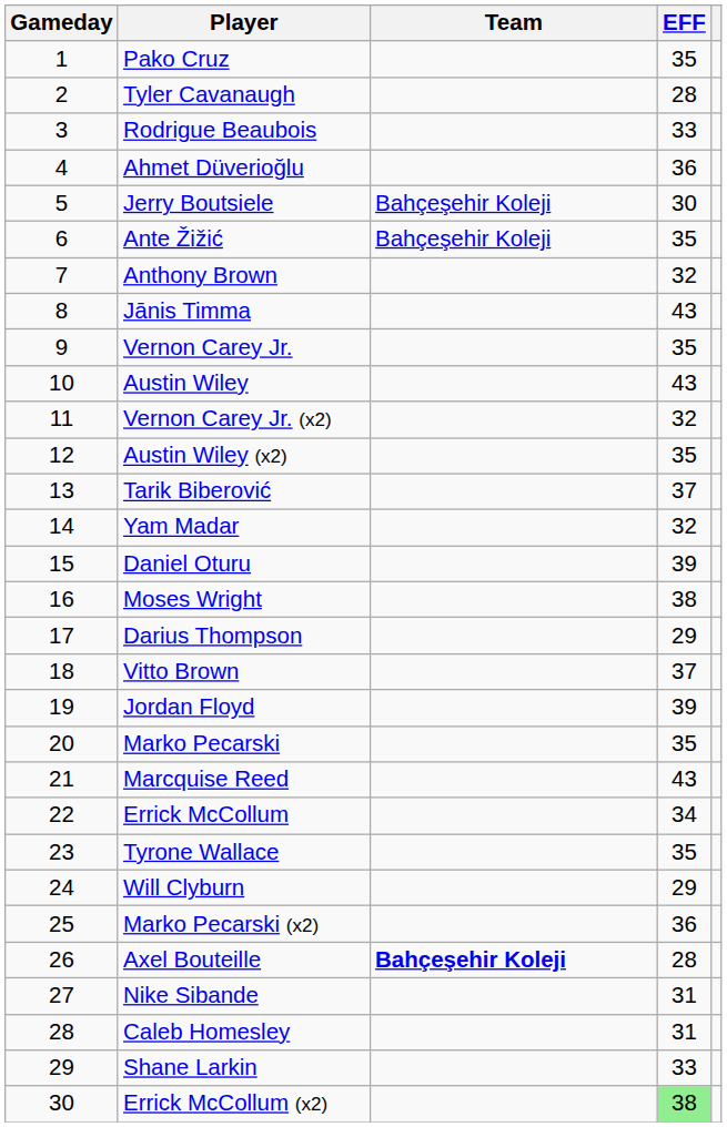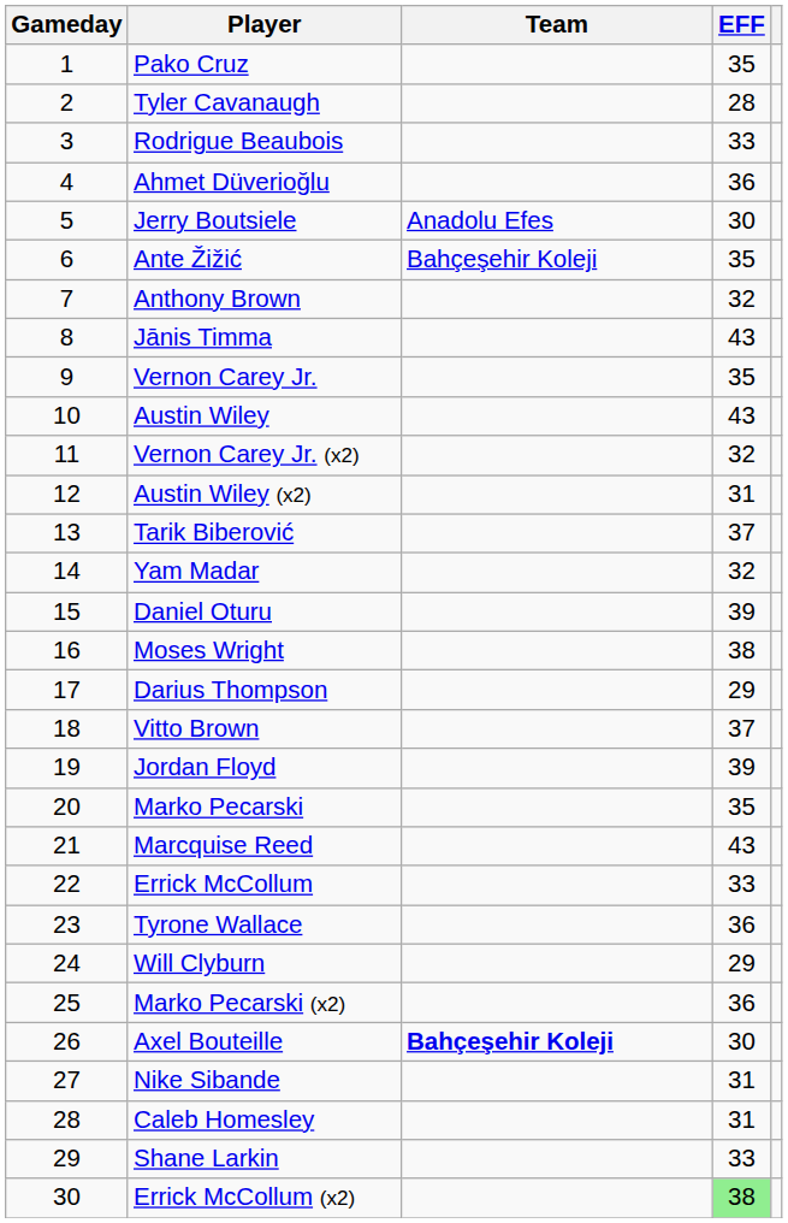Jerry Boutsiele | Team: Bahçeşehir Koleji -> Anadolu Efes
Austin Wiley (x2) | EFF: 35 -> 31
Errick McCollum | EFF: 34 -> 33
Tyrone Wallace | EFF: 35 -> 36
Axel Bouteille | EFF: 28 -> 30
